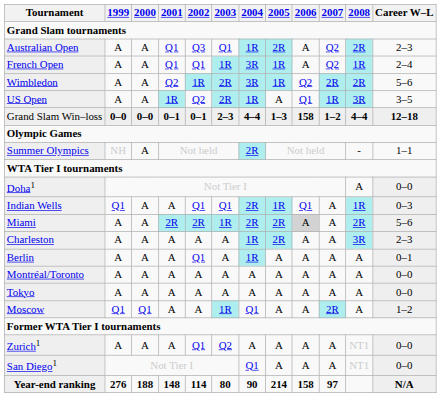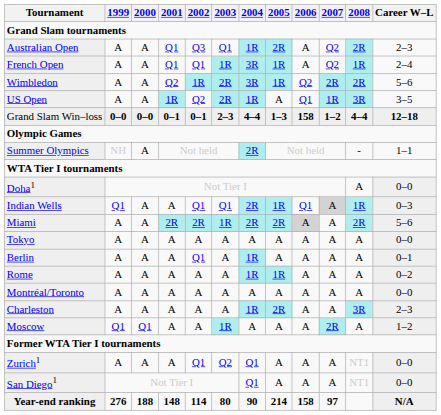Indian Wells | 2007: no background -> lightgrey background
rows swapped: Charleston <-> Tokyo
+ row: Rome | A | A | A | A | A | 1R | 1R | A | A | A | 0–2
Moscow | 2004: Q1 -> A
Zurich1 | 2004: A -> Q1
